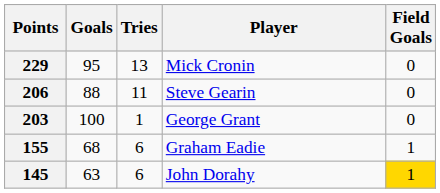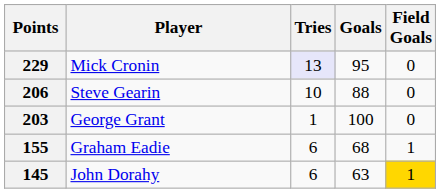columns swapped: Player <-> Goals
229 | Tries: no background -> lavender background
206 | Tries: 11 -> 10
